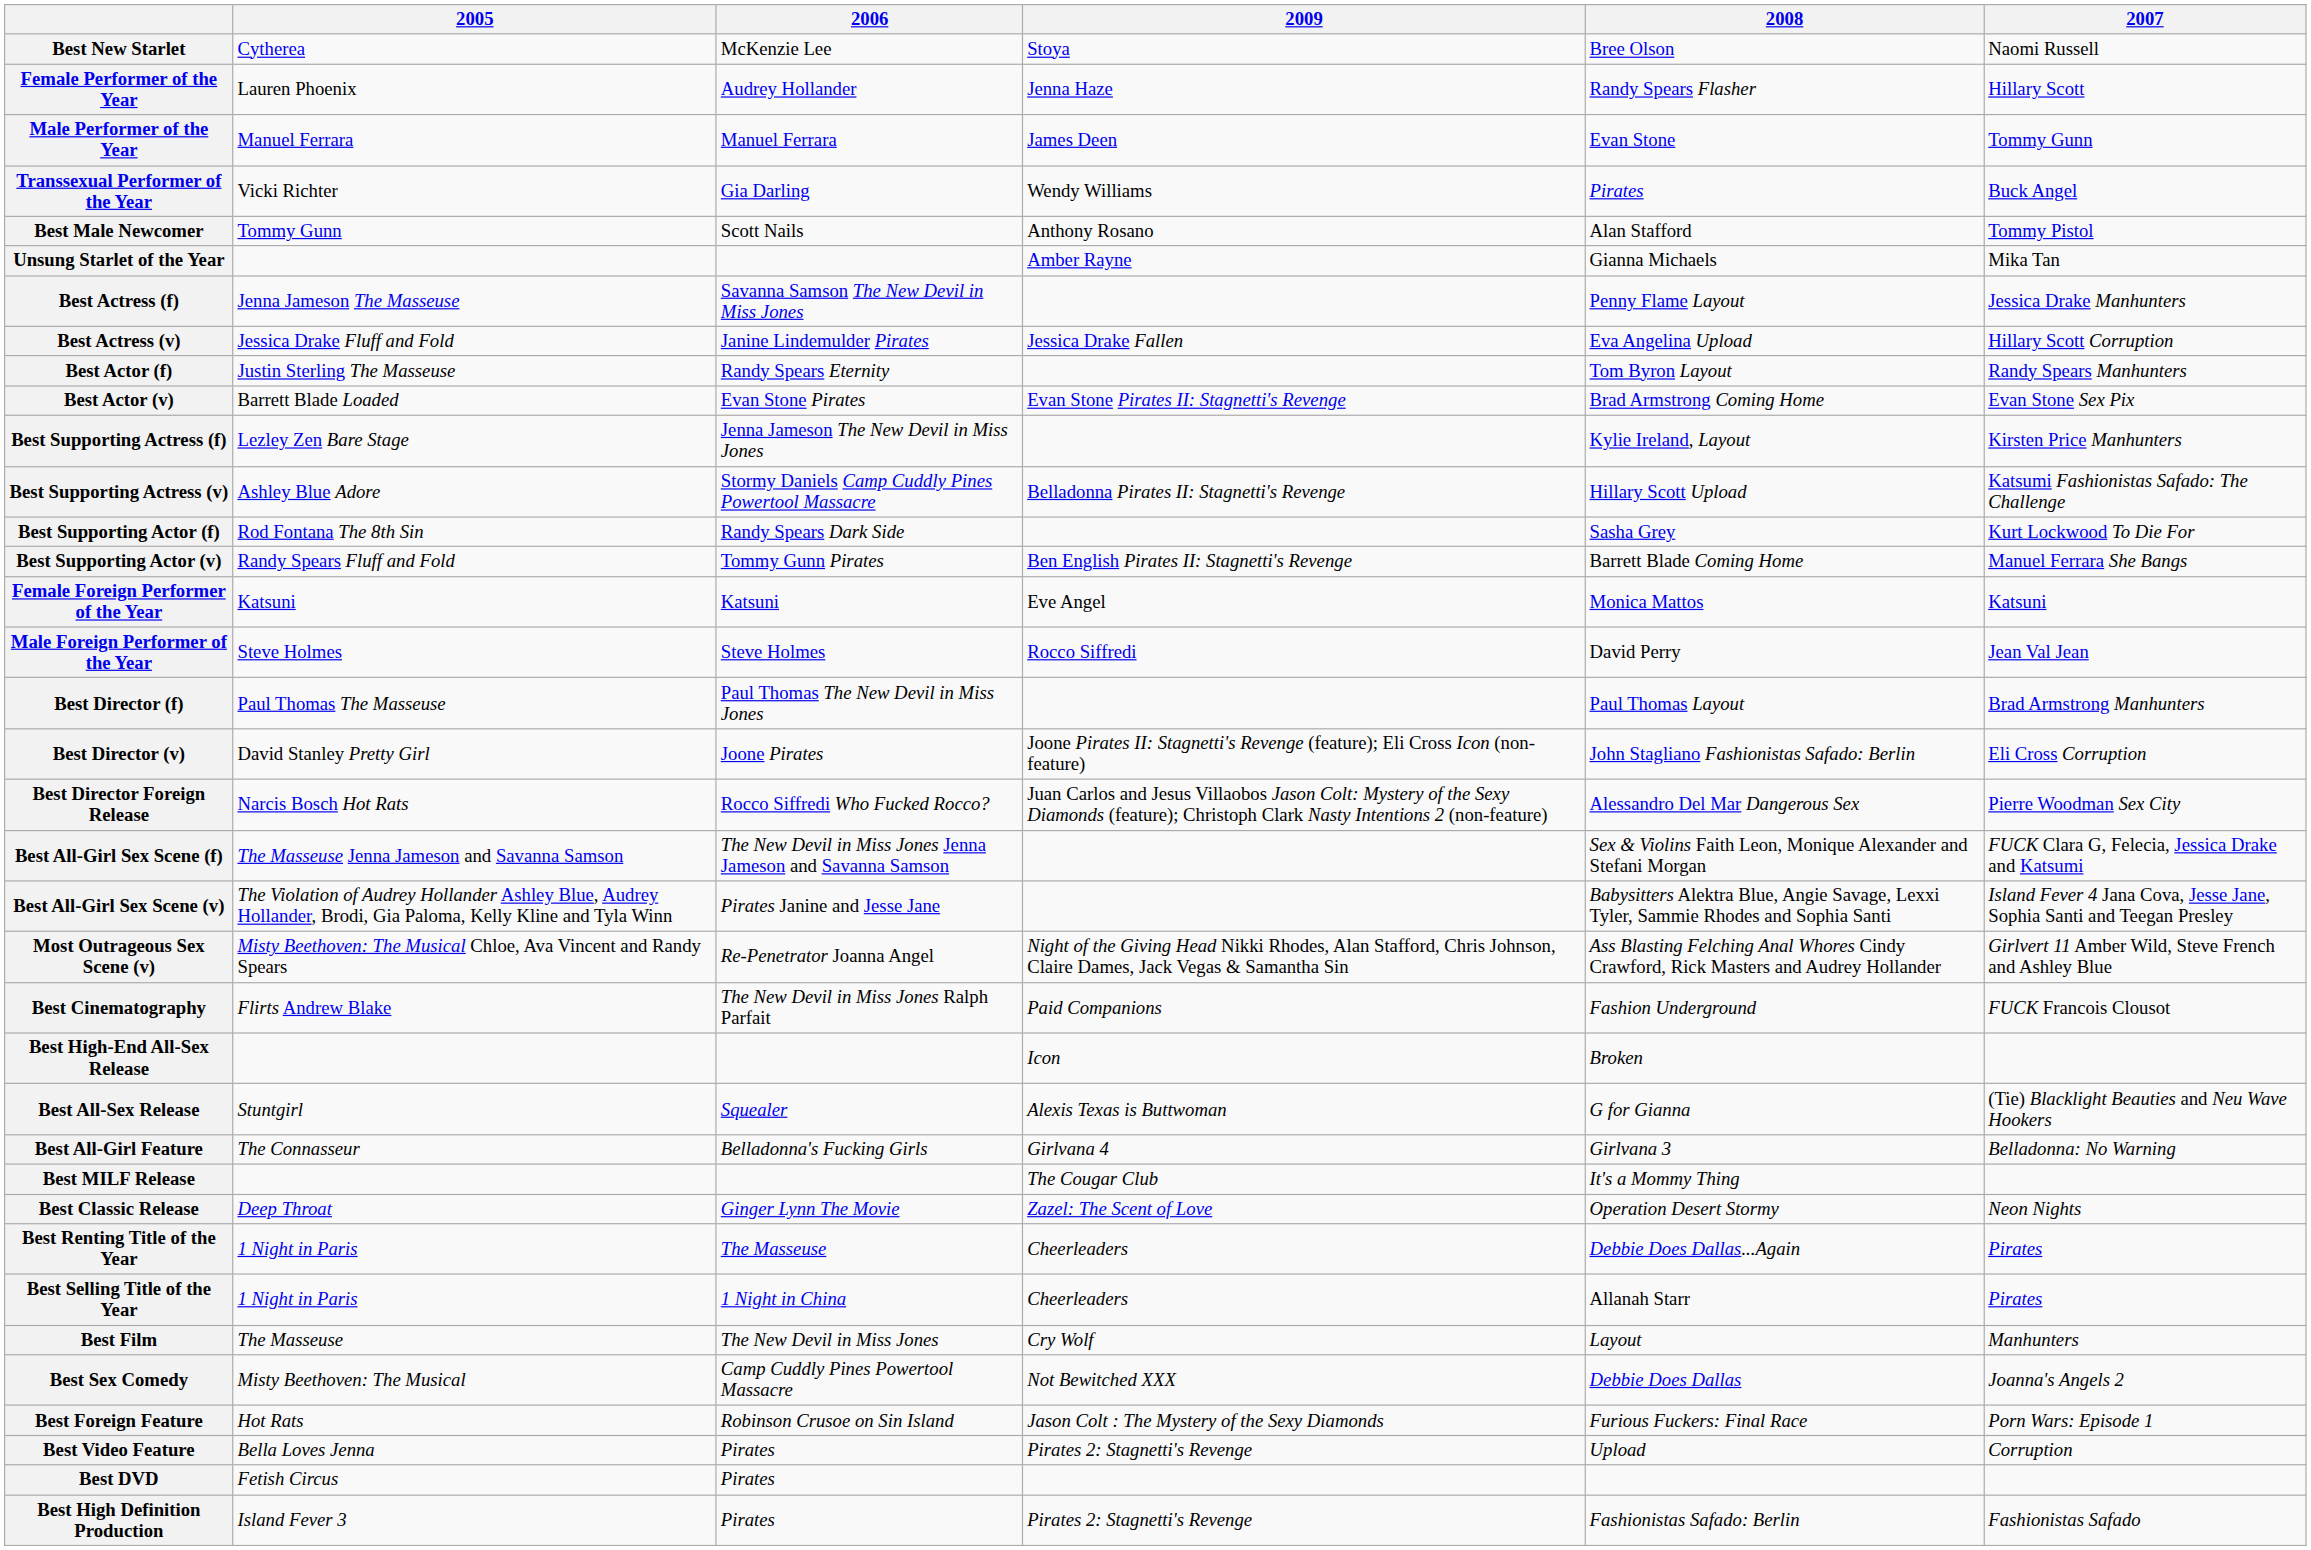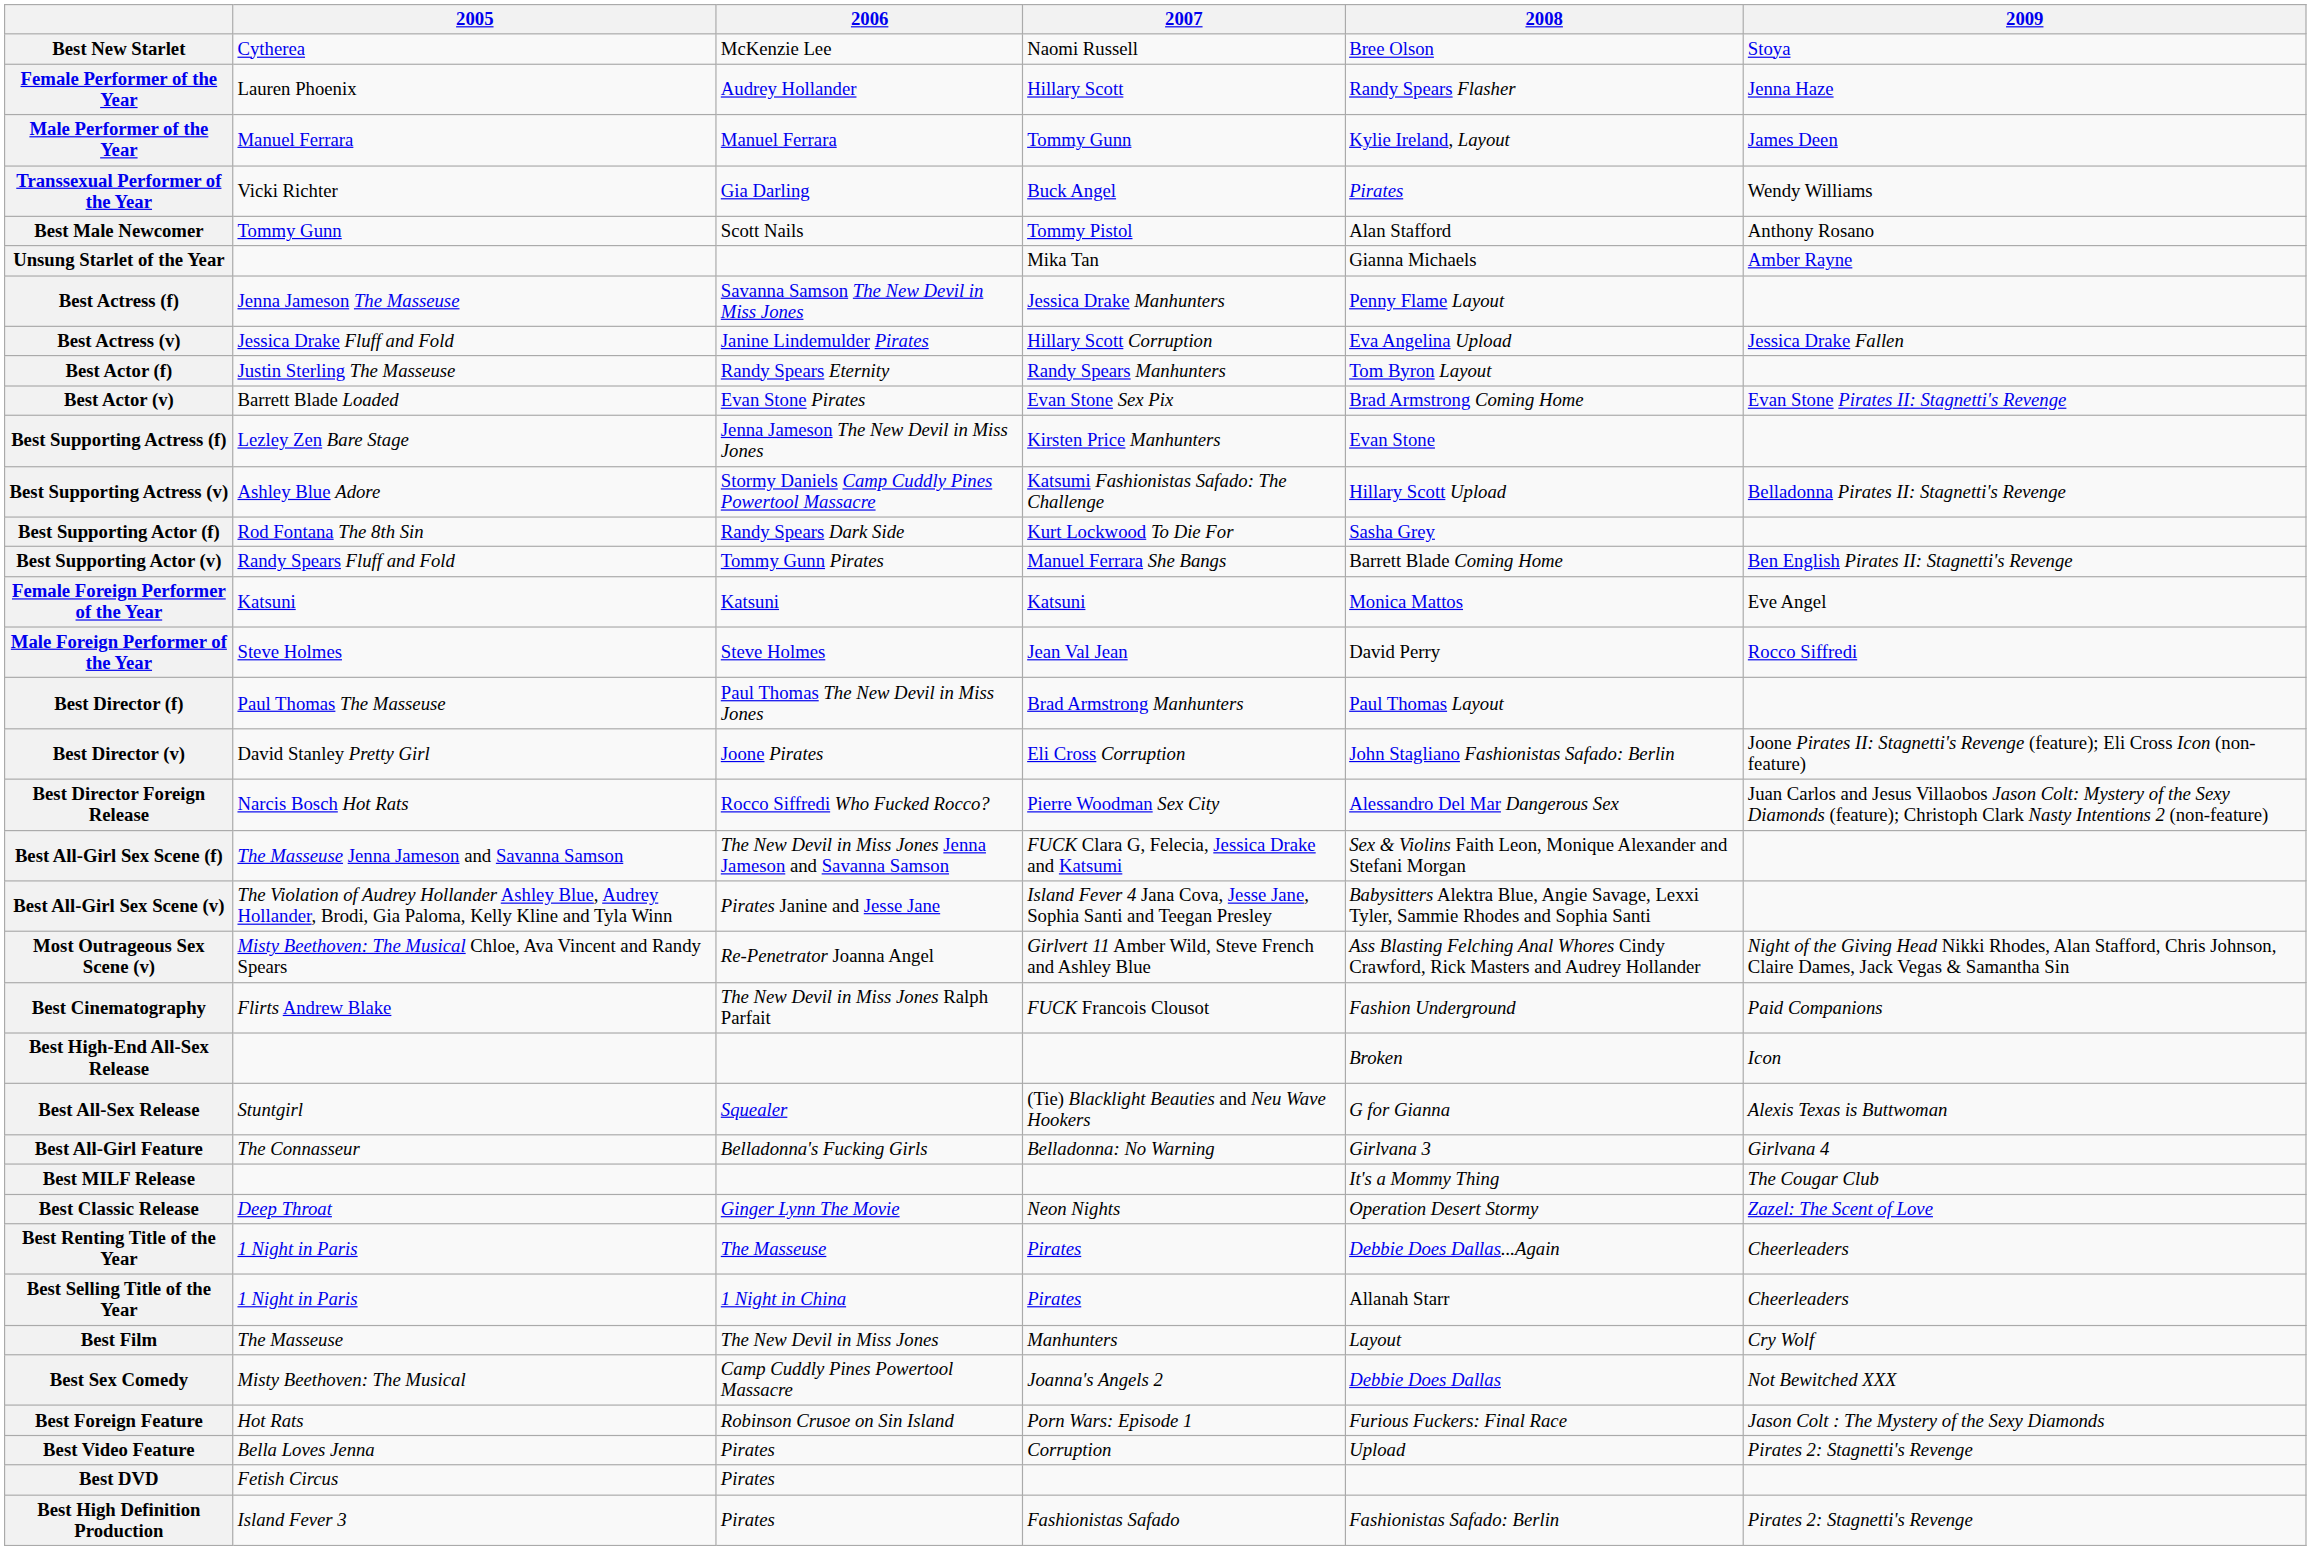columns swapped: 2007 <-> 2009
Male Performer of the Year | 2008: Evan Stone -> Kylie Ireland, Layout
Best Supporting Actress (f) | 2008: Kylie Ireland, Layout -> Evan Stone
